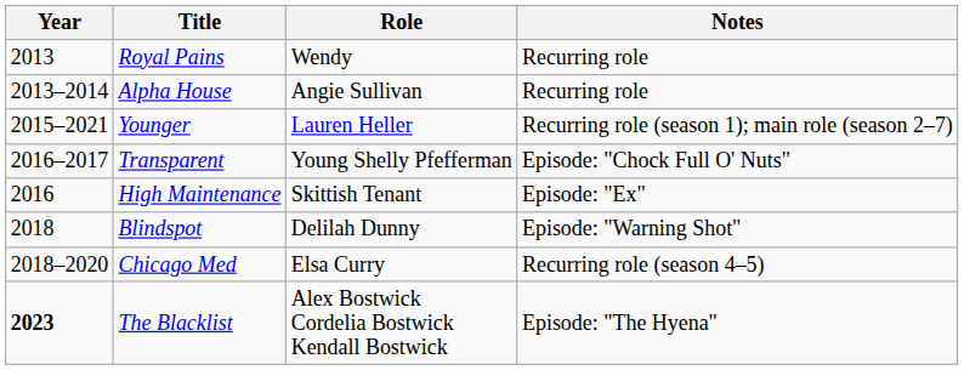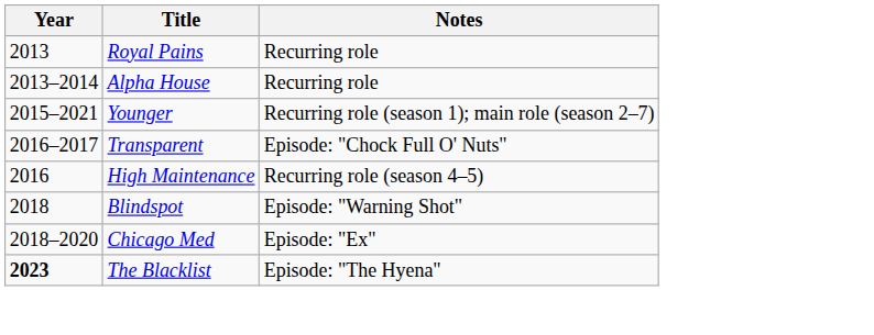- column: Role | Wendy | Angie Sullivan | Lauren Heller | Young Shelly Pfefferman | Skittish Tenant | Delilah Dunny | Elsa Curry | Alex Bostwick Cordelia Bostwick Kendall Bostwick
High Maintenance | Notes: Episode: "Ex" -> Recurring role (season 4–5)
Chicago Med | Notes: Recurring role (season 4–5) -> Episode: "Ex"
